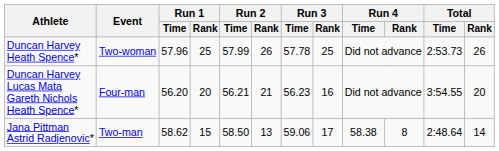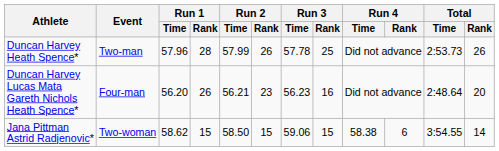Duncan Harvey Heath Spence* | Event: Two-woman -> Two-man
Duncan Harvey Heath Spence* | Run 1 / Rank: 25 -> 28
Duncan Harvey Lucas Mata Gareth Nichols Heath Spence* | Run 1 / Rank: 20 -> 26
Duncan Harvey Lucas Mata Gareth Nichols Heath Spence* | Run 2 / Rank: 21 -> 23
Duncan Harvey Lucas Mata Gareth Nichols Heath Spence* | Total / Time: 3:54.55 -> 2:48.64
Jana Pittman Astrid Radjenovic* | Event: Two-man -> Two-woman
Jana Pittman Astrid Radjenovic* | Run 2 / Rank: 13 -> 15
Jana Pittman Astrid Radjenovic* | Run 3 / Rank: 17 -> 15
Jana Pittman Astrid Radjenovic* | Run 4 / Rank: 8 -> 6
Jana Pittman Astrid Radjenovic* | Total / Time: 2:48.64 -> 3:54.55
